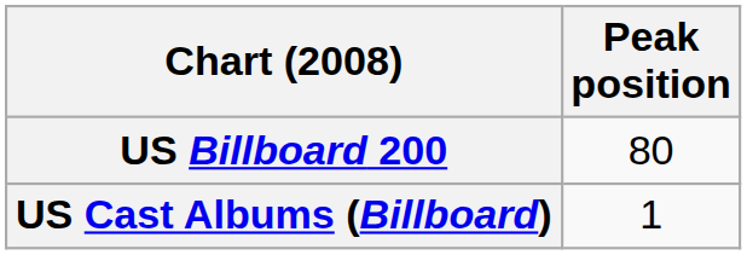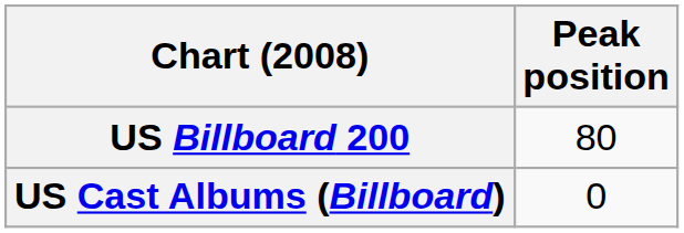US Cast Albums (Billboard) | Peak position: 1 -> 0
